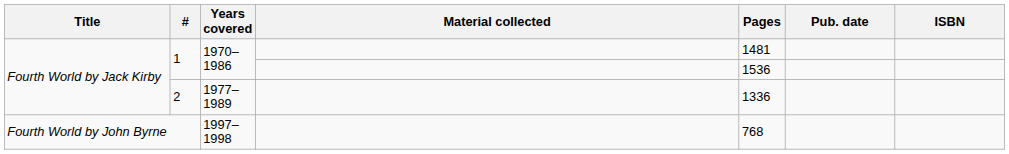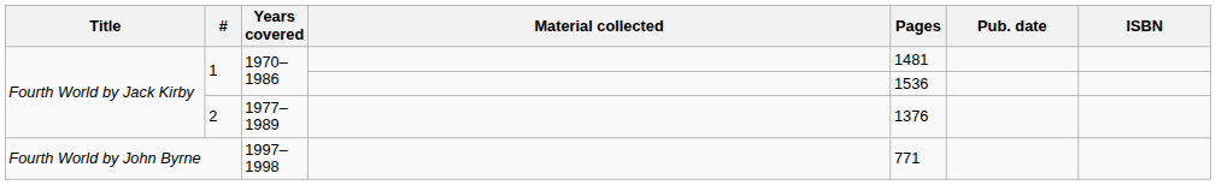2 | Pages: 1336 -> 1376
Fourth World by John Byrne | Pages: 768 -> 771
